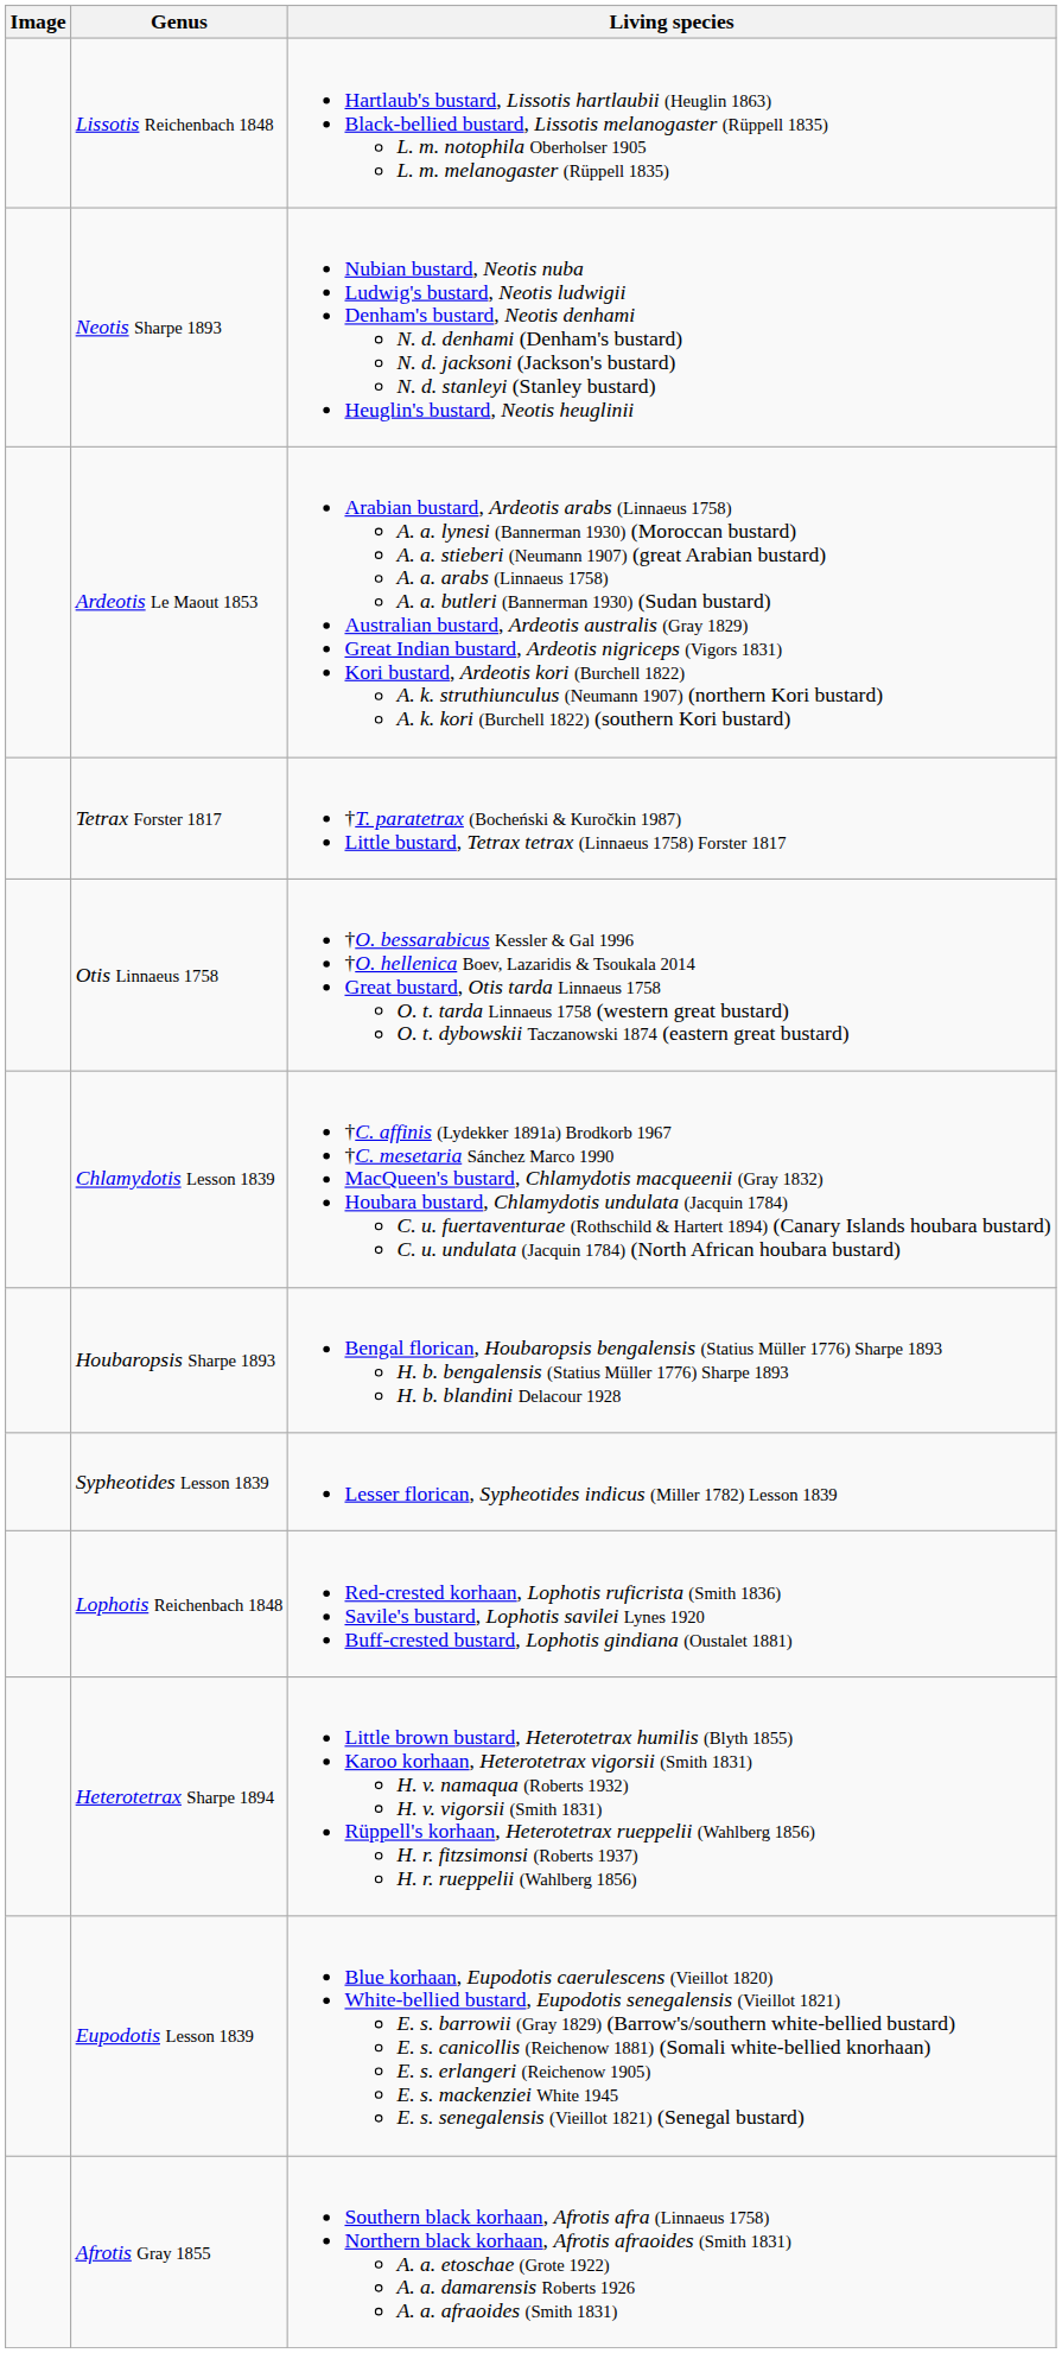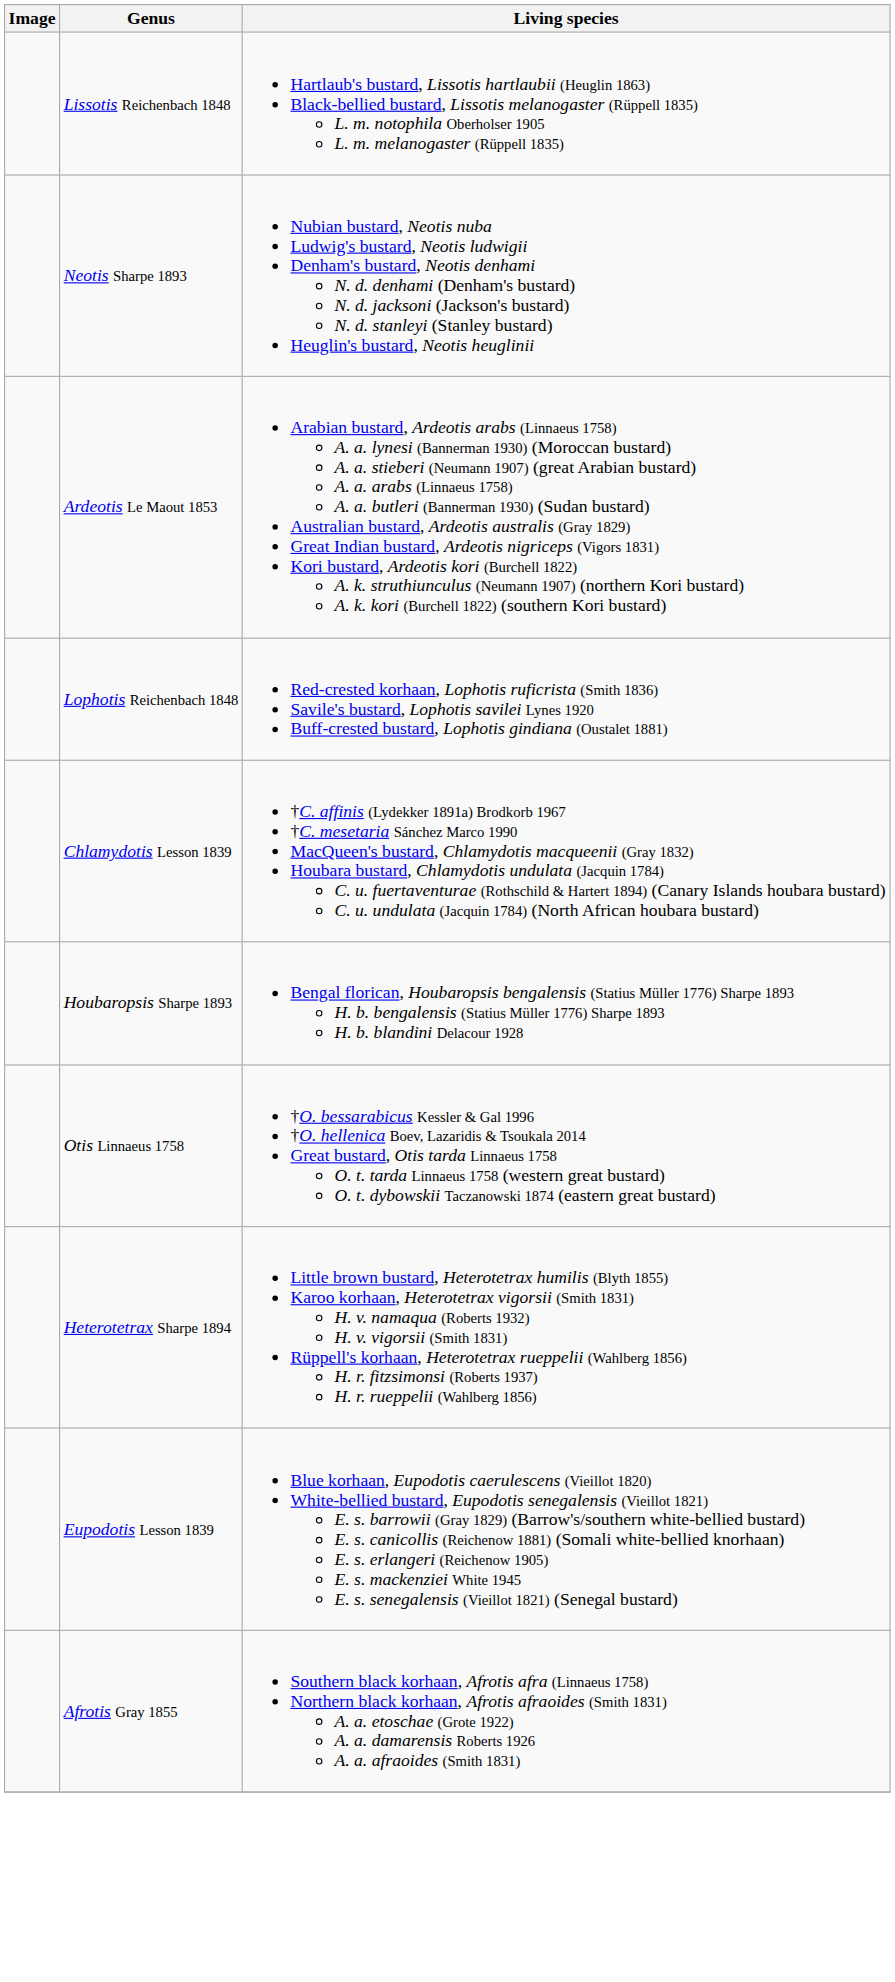- row: Tetrax Forster 1817 | †T. paratetrax (Bocheński & Kuročkin 1987) Little bustard, Tetrax tetrax (Linnaeus 1758) Forster 1817
rows swapped: Otis Linnaeus 1758 <-> Lophotis Reichenbach 1848
- row: Sypheotides Lesson 1839 | Lesser florican, Sypheotides indicus (Miller 1782) Lesson 1839
